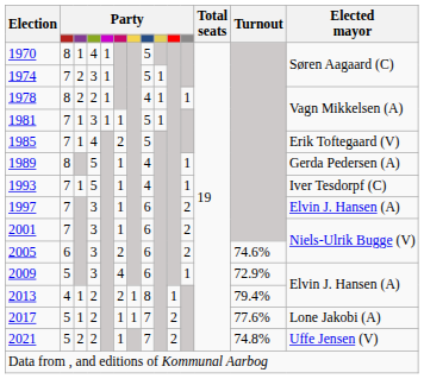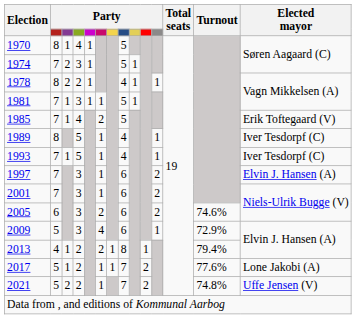1989 | Elected mayor: Gerda Pedersen (A) -> Iver Tesdorpf (C)
